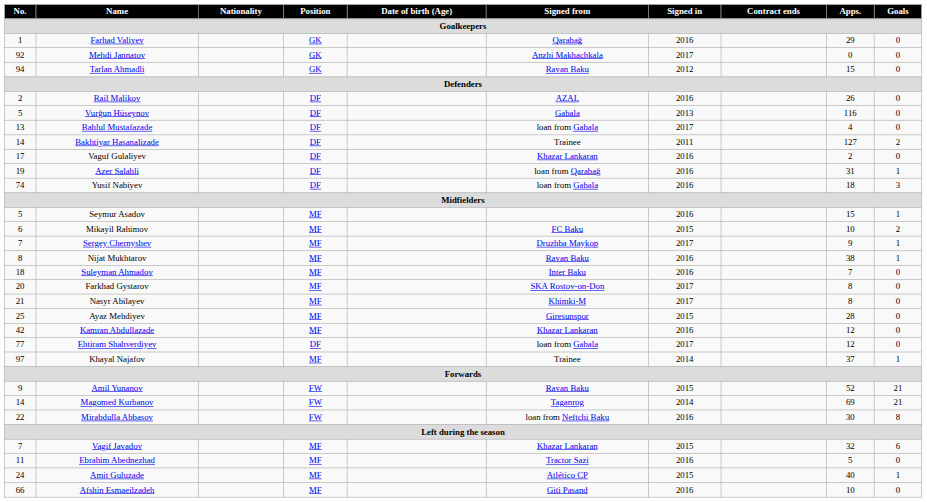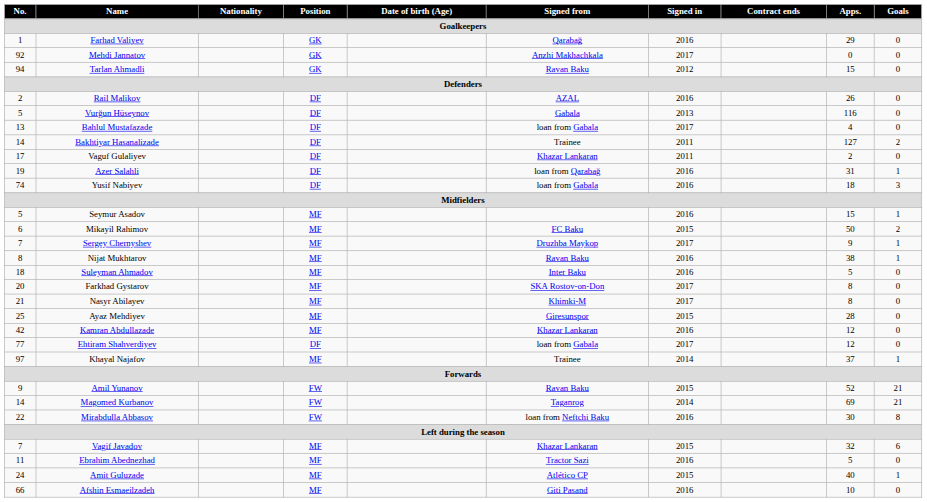Vaguf Gulaliyev | Signed in: 2016 -> 2011
Mikayil Rahimov | Apps.: 10 -> 50
Suleyman Ahmadov | Apps.: 7 -> 5
